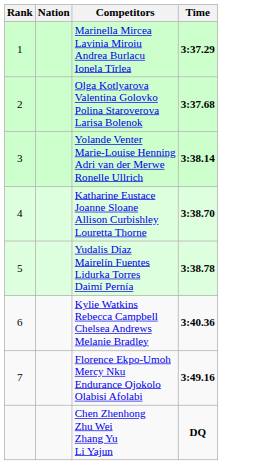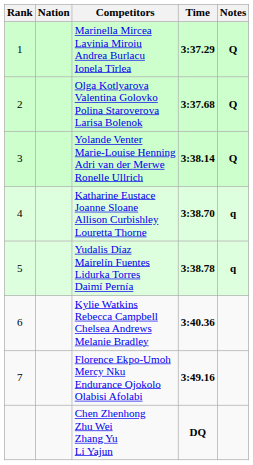+ column: Notes | Q | Q | Q | q | q
